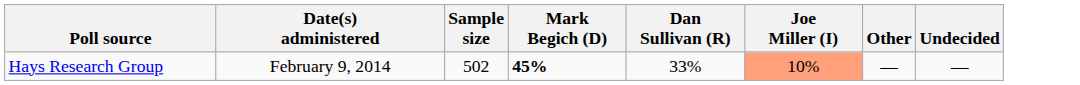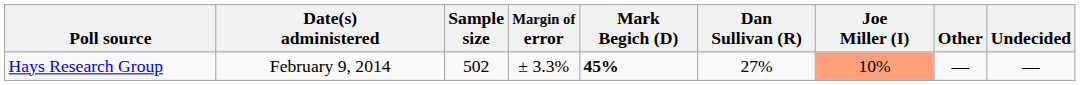+ column: Margin of error | ± 3.3%
Hays Research Group | Dan Sullivan (R): 33% -> 27%
